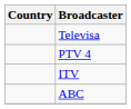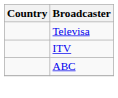- row: PTV 4
